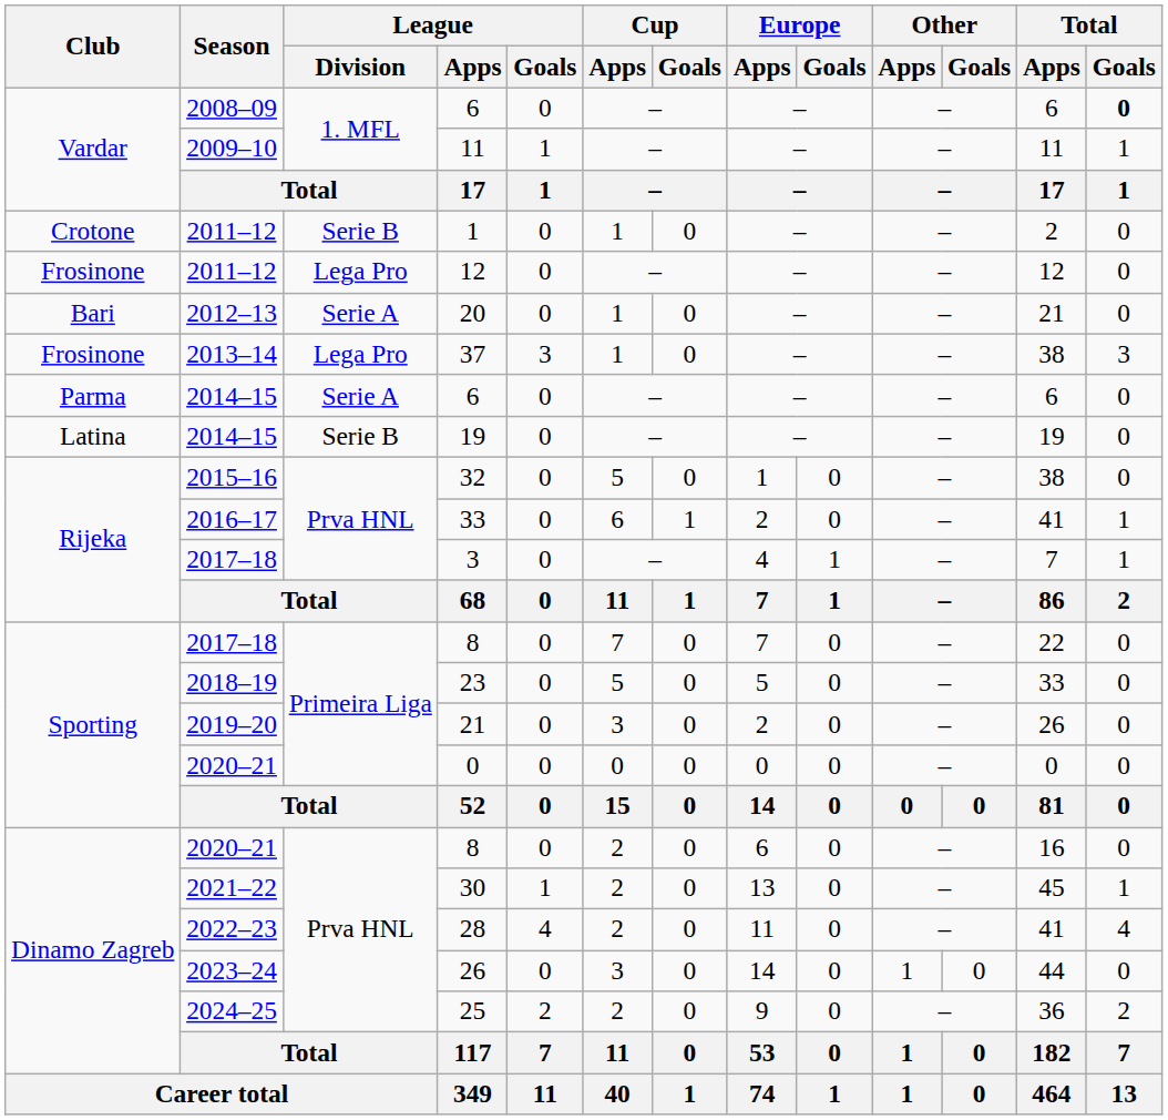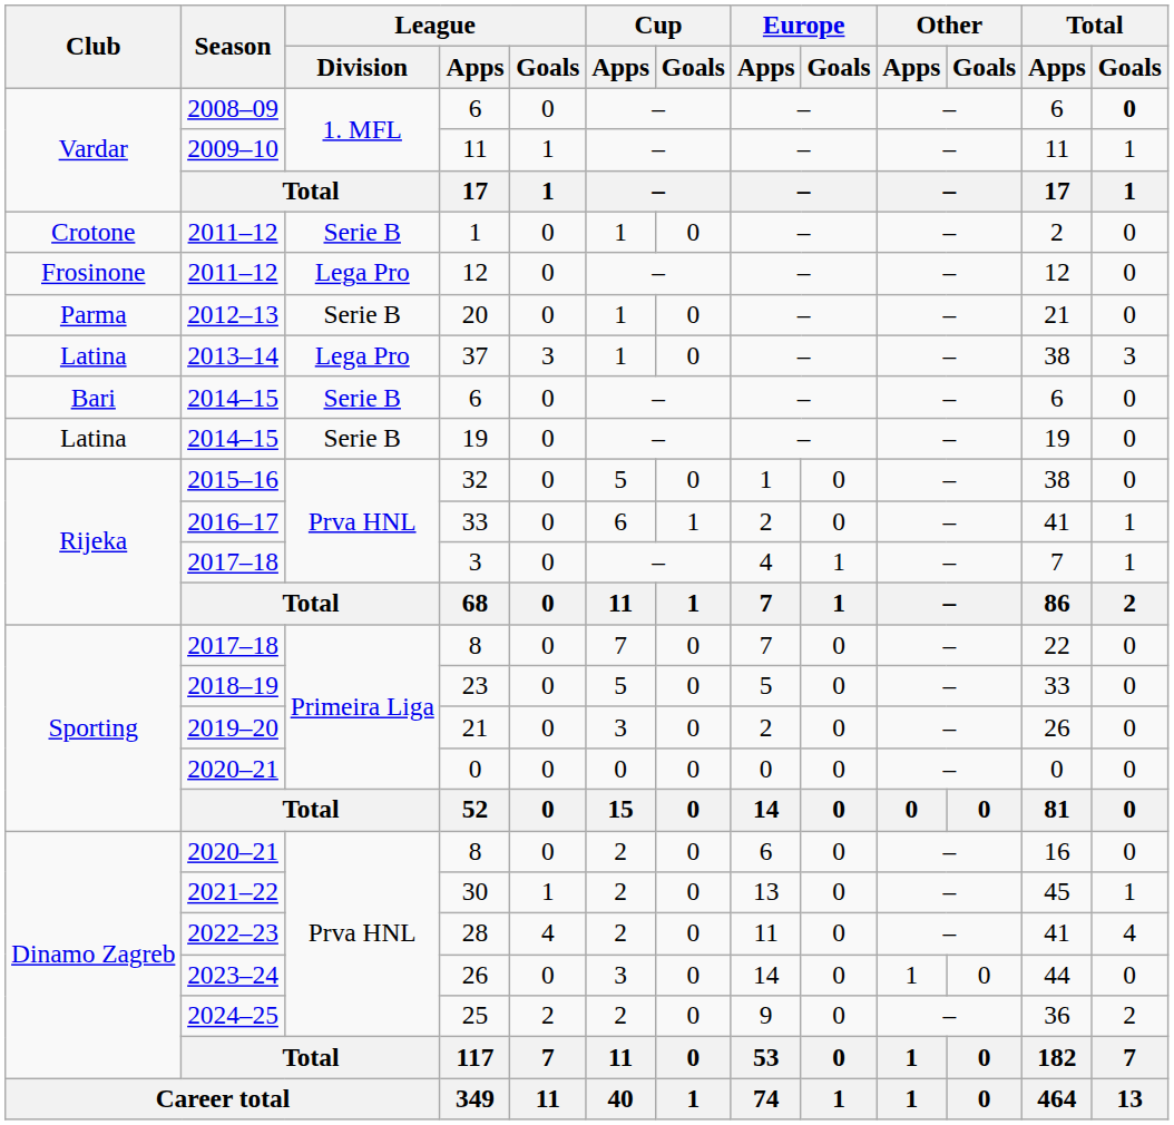20 | Club: Bari -> Parma
20 | League / Division: Serie A -> Serie B
37 | Club: Frosinone -> Latina
2014–15 / 6 | Club: Parma -> Bari
2014–15 / 6 | League / Division: Serie A -> Serie B
